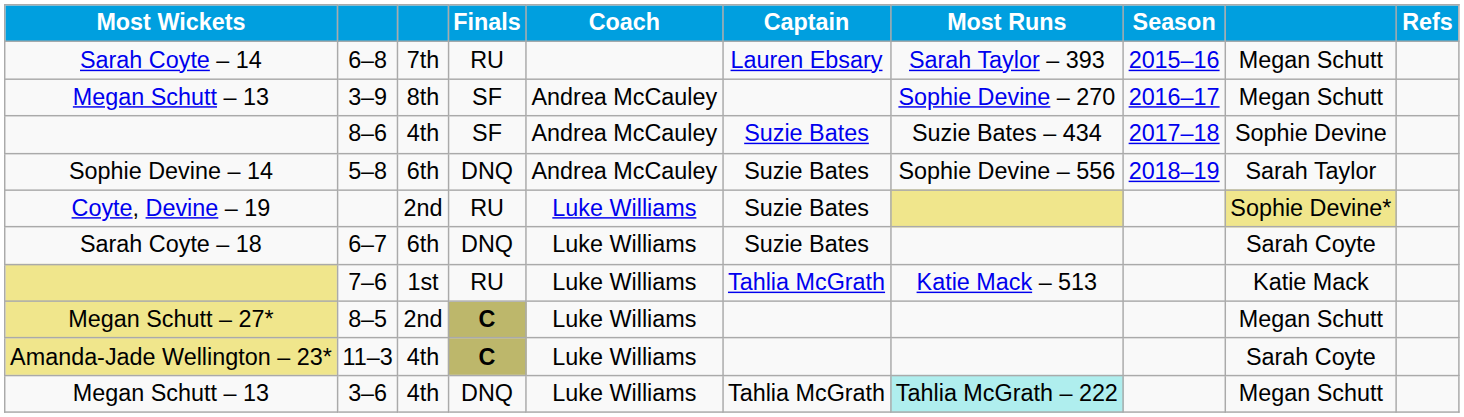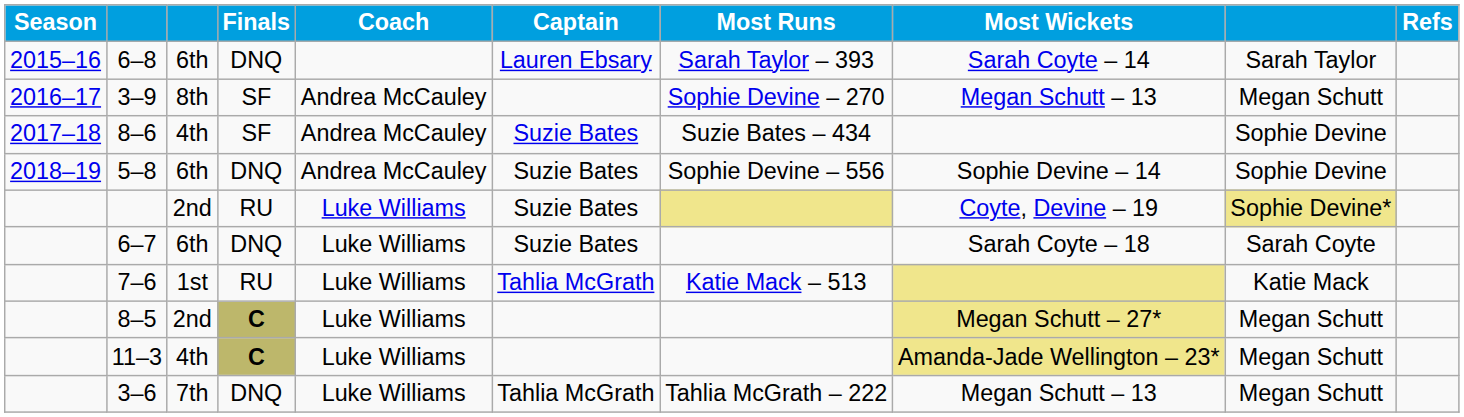columns swapped: Season <-> Most Wickets
6–8 | column 3: 7th -> 6th
6–8 | Finals: RU -> DNQ
6–8 | column 9: Megan Schutt -> Sarah Taylor
5–8 | column 9: Sarah Taylor -> Sophie Devine
11–3 | column 9: Sarah Coyte -> Megan Schutt
3–6 | column 3: 4th -> 7th
3–6 | Most Runs: paleturquoise background -> no background
